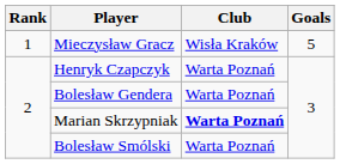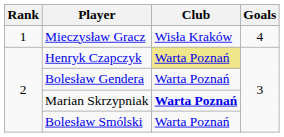Mieczysław Gracz | Goals: 5 -> 4
Henryk Czapczyk | Club: no background -> khaki background
